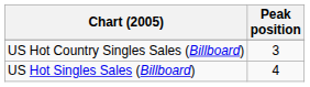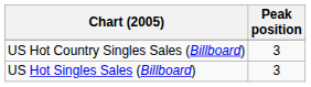US Hot Singles Sales (Billboard) | Peak position: 4 -> 3
